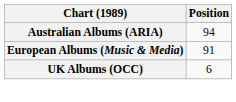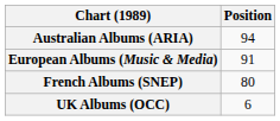+ row: French Albums (SNEP) | 80
